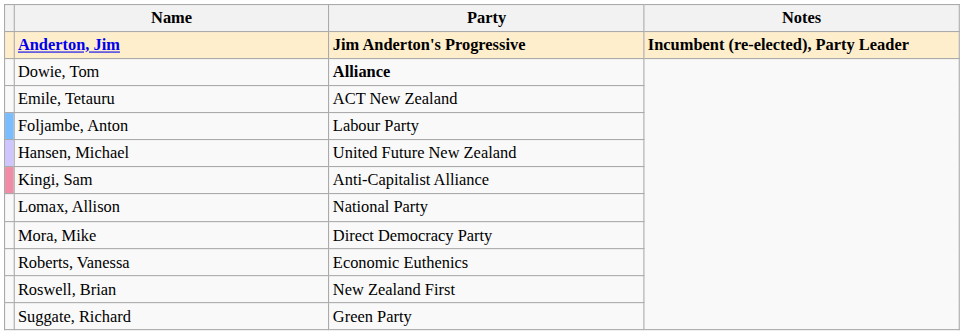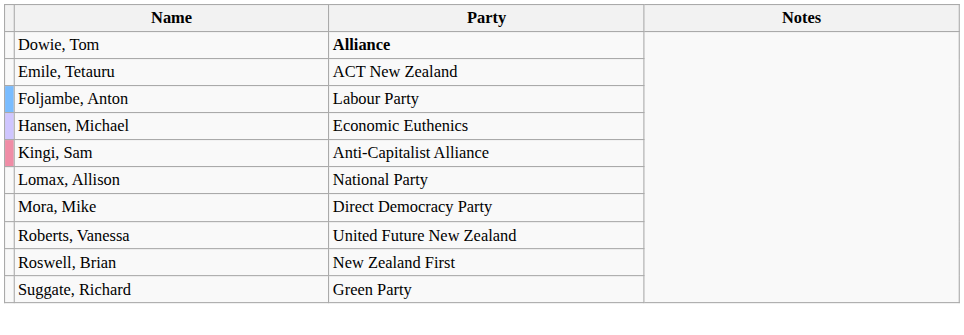- row: Anderton, Jim | Jim Anderton's Progressive | Incumbent (re-elected), Party Leader
Hansen, Michael | Party: United Future New Zealand -> Economic Euthenics
Roberts, Vanessa | Party: Economic Euthenics -> United Future New Zealand
